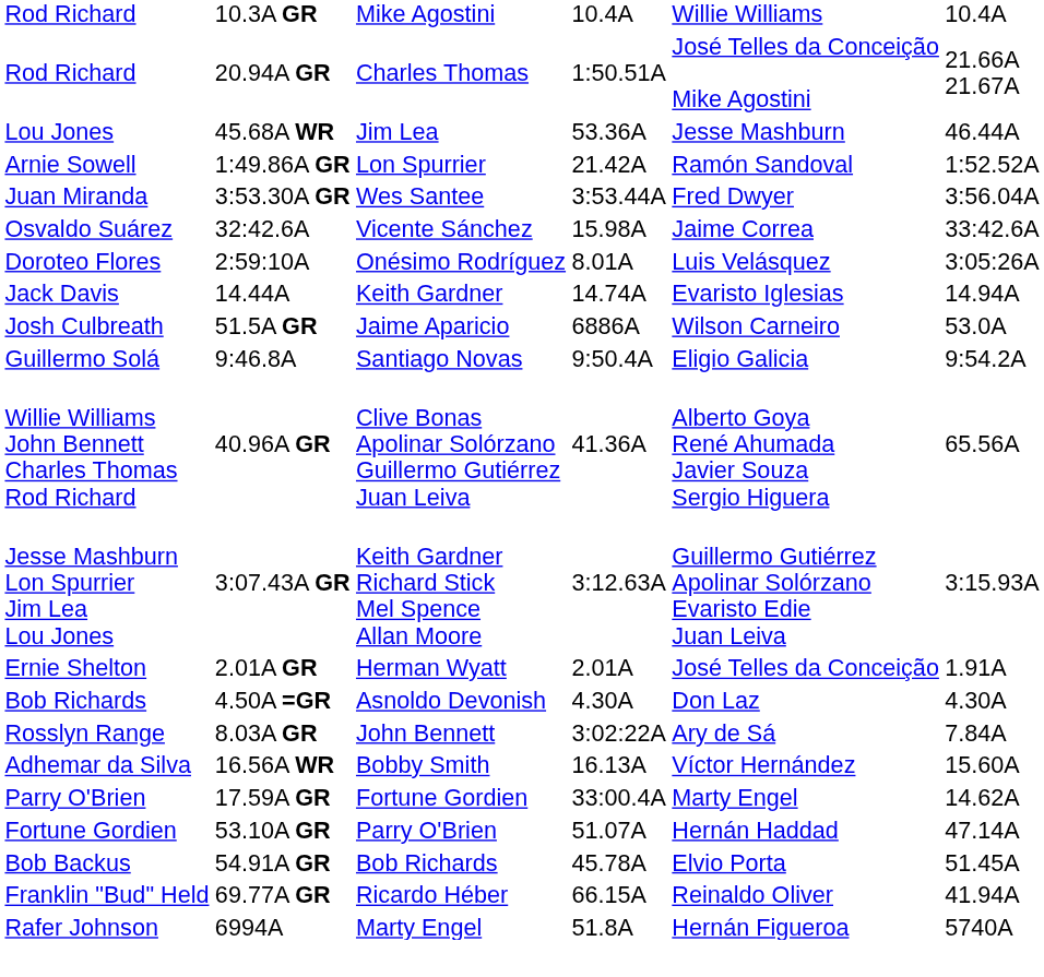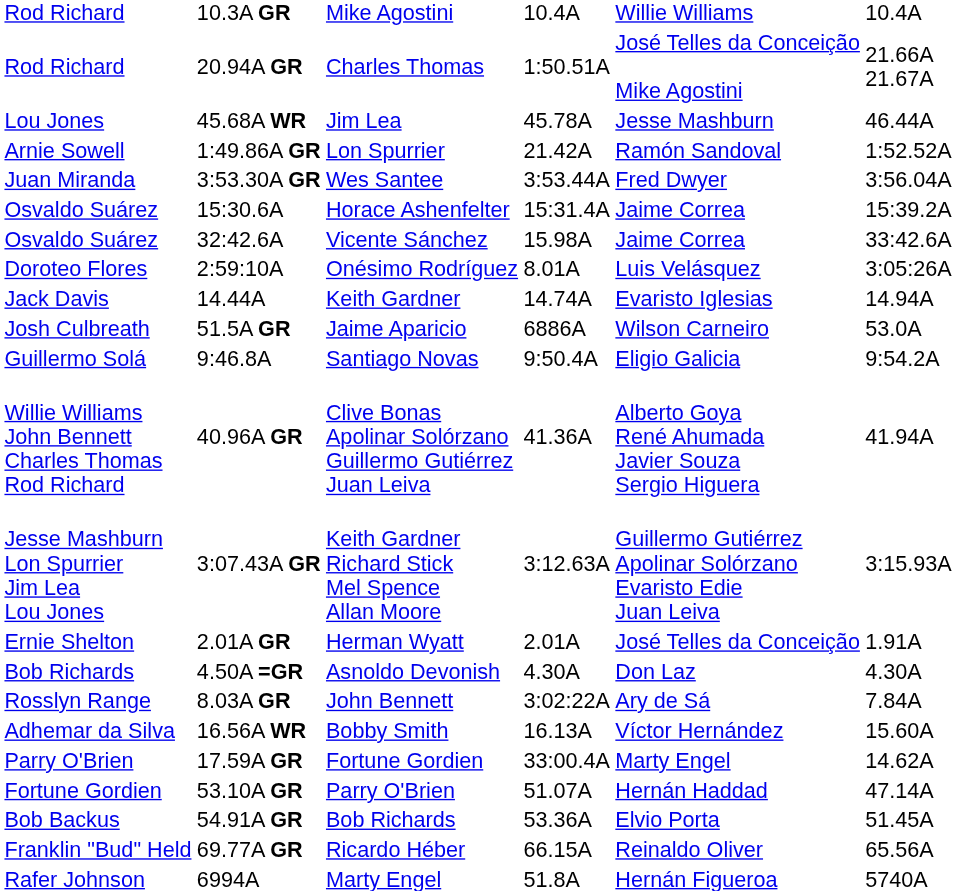45.68A WR | column 5: 53.36A -> 45.78A
+ row: Osvaldo Suárez | 15:30.6A | Horace Ashenfelter | 15:31.4A | Jaime Correa | 15:39.2A
40.96A GR | column 7: 65.56A -> 41.94A
54.91A GR | column 5: 45.78A -> 53.36A
69.77A GR | column 7: 41.94A -> 65.56A
